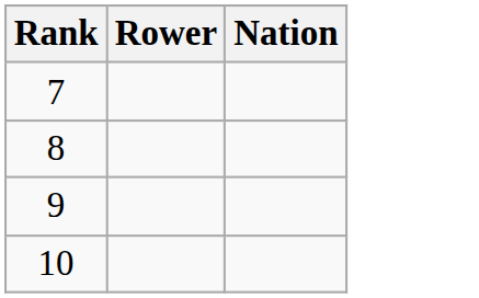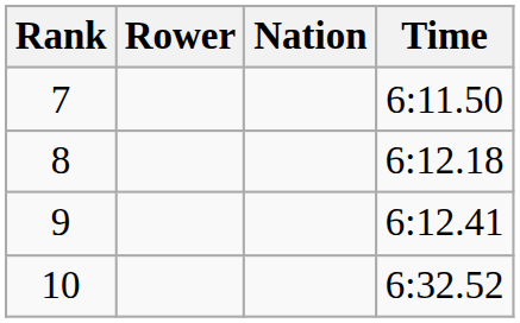+ column: Time | 6:11.50 | 6:12.18 | 6:12.41 | 6:32.52
